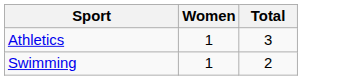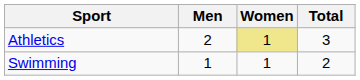+ column: Men | 2 | 1
Athletics | Women: no background -> khaki background
